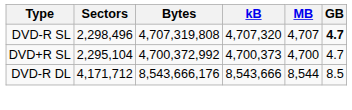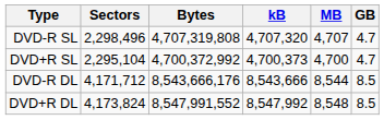DVD-R SL | GB: bold -> normal
+ row: DVD+R DL | 4,173,824 | 8,547,991,552 | 8,547,992 | 8,548 | 8.5
